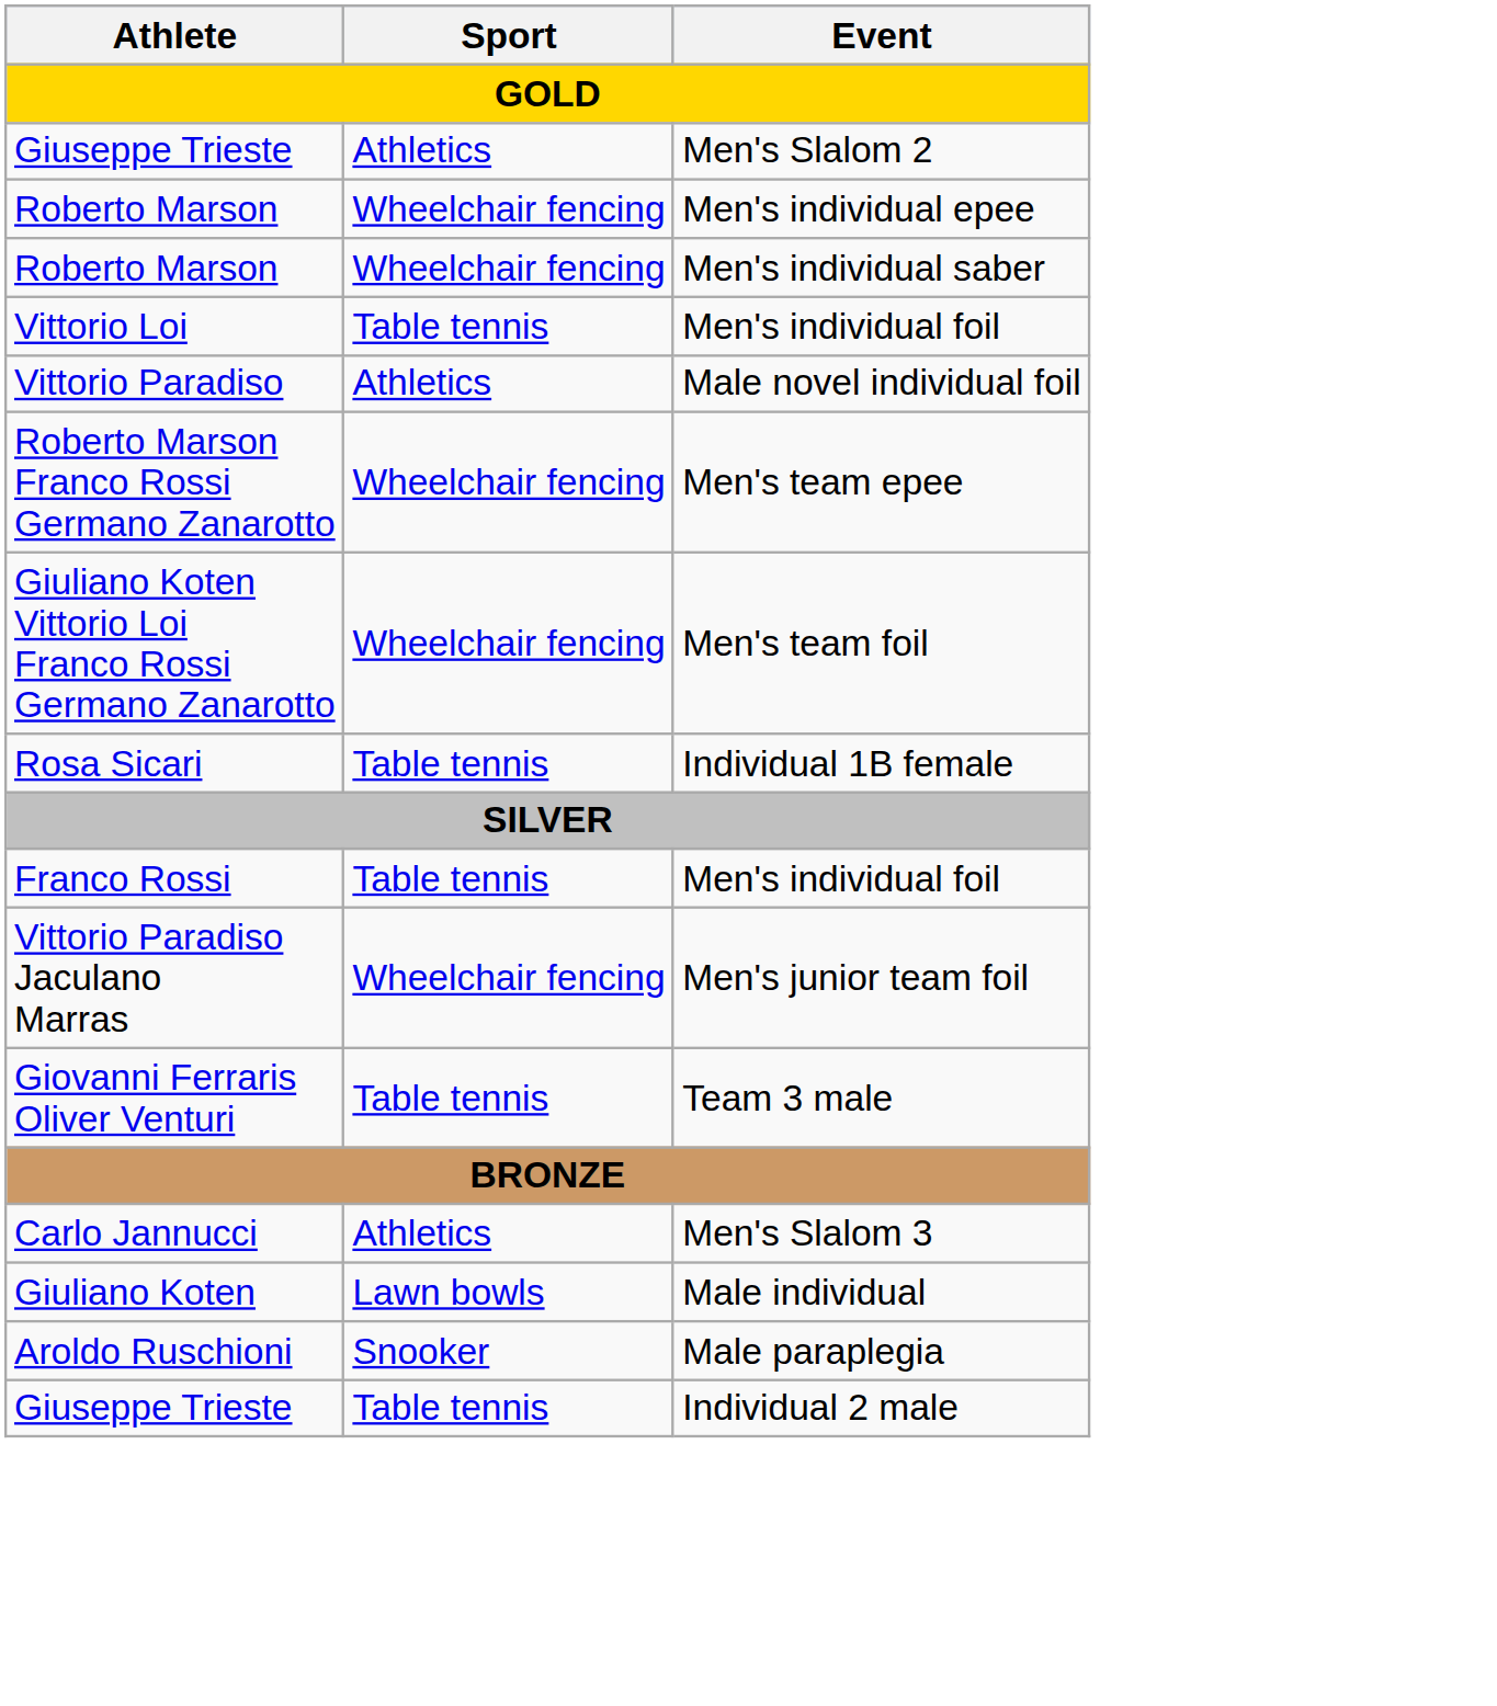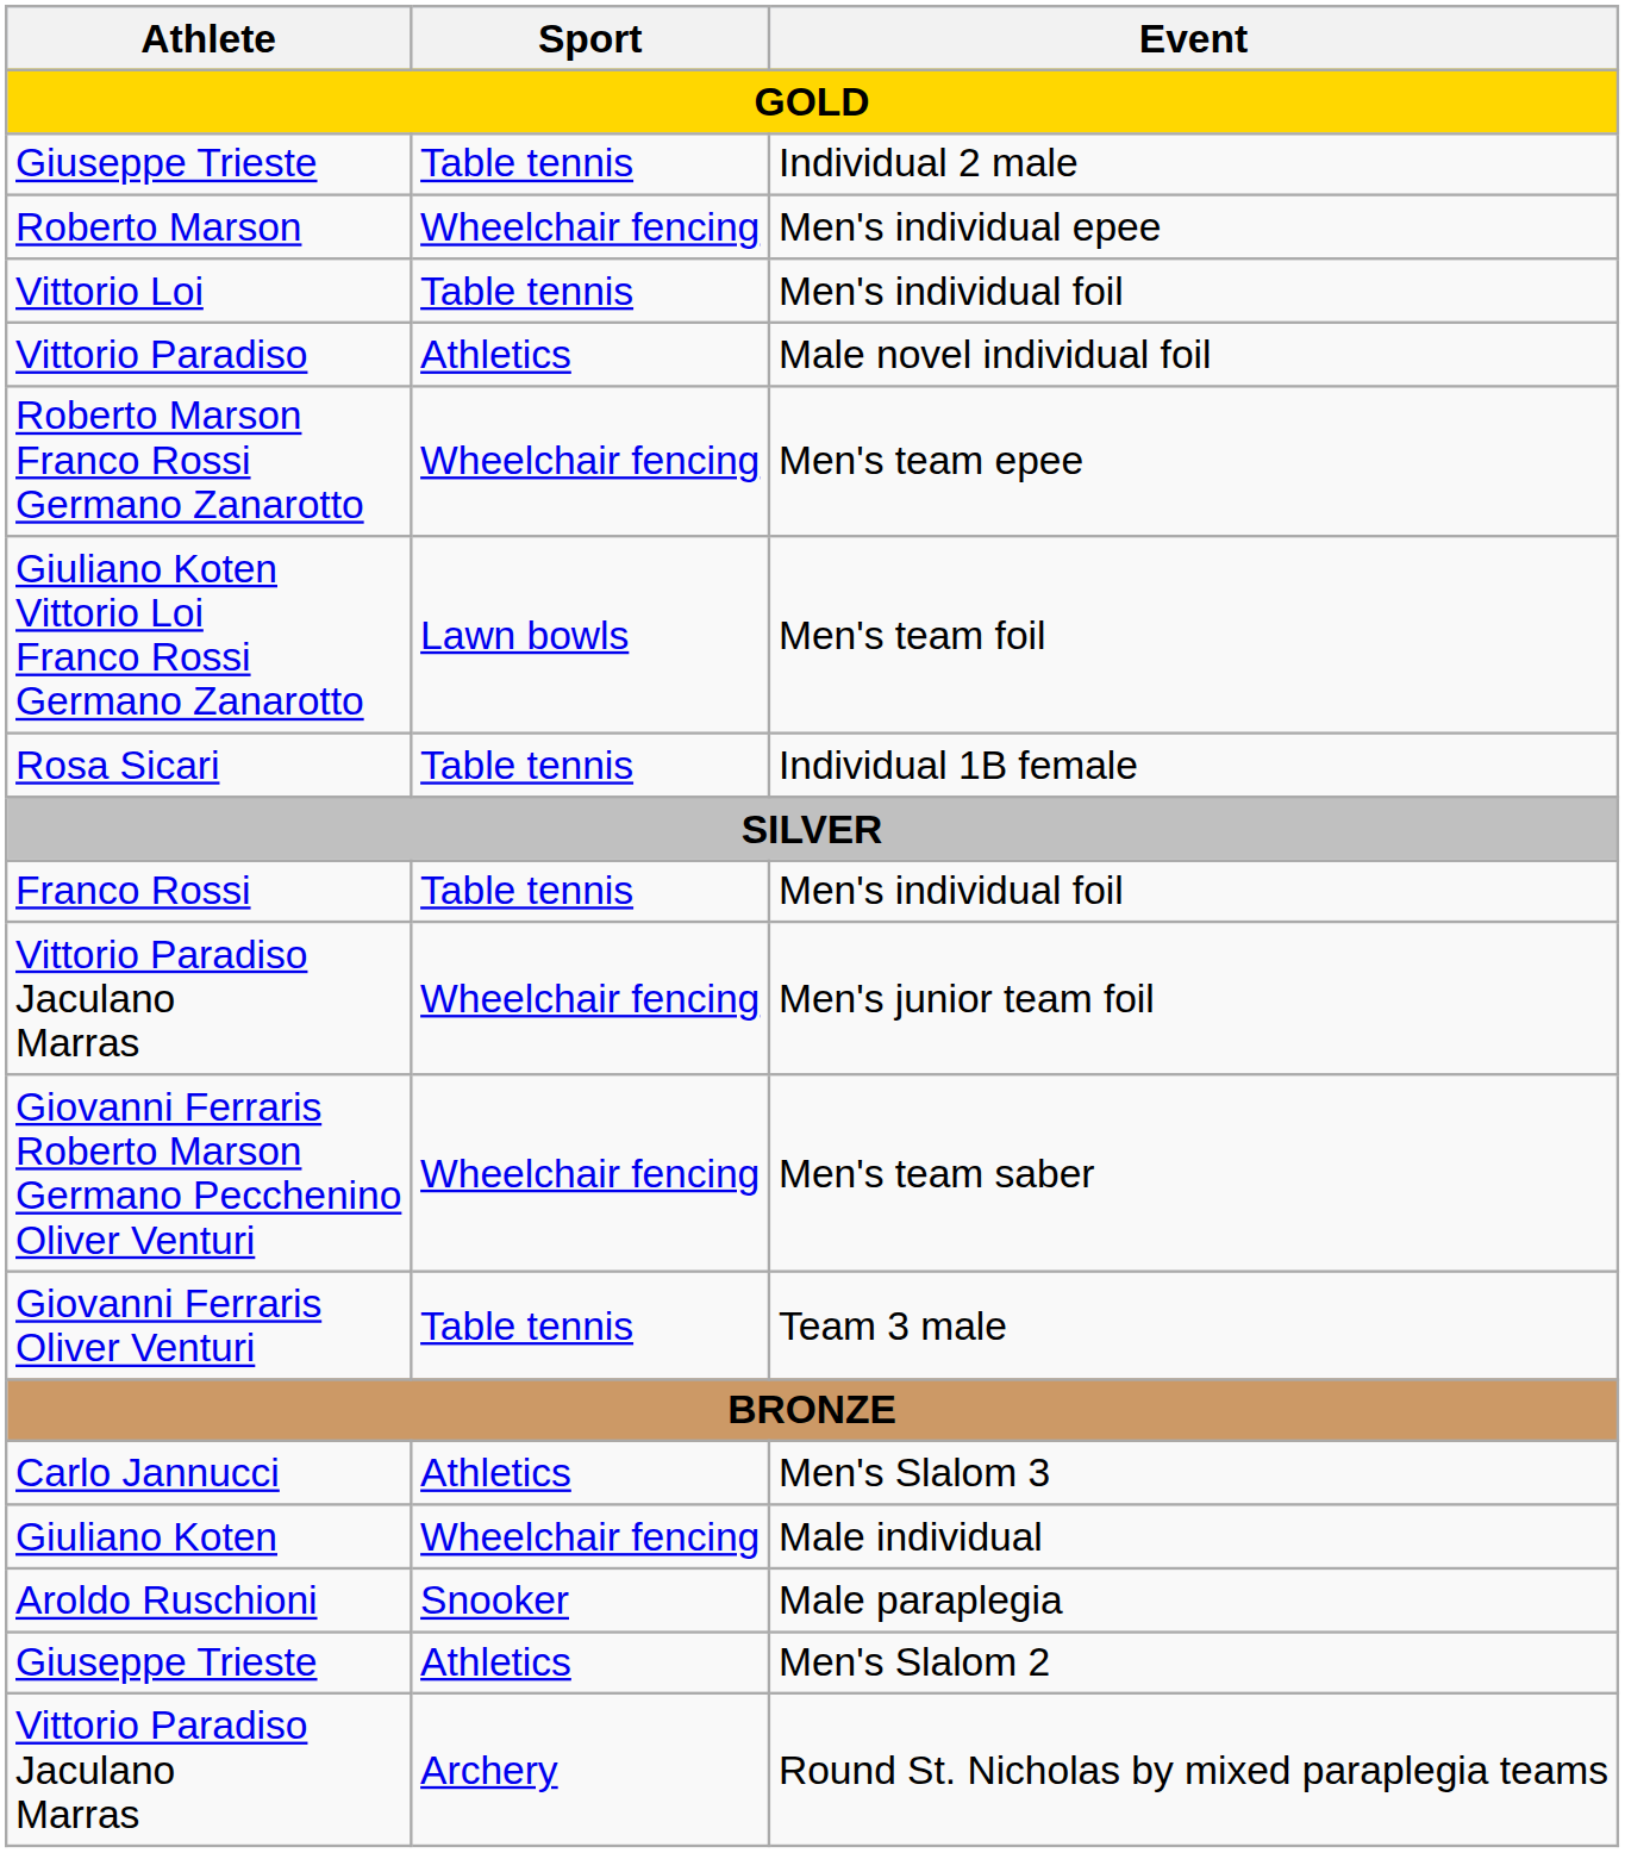rows swapped: Men's Slalom 2 <-> Individual 2 male
- row: Roberto Marson | Wheelchair fencing | Men's individual saber
Men's team foil | Sport: Wheelchair fencing -> Lawn bowls
+ row: Giovanni Ferraris Roberto Marson Germano Pecchenino Oliver Venturi | Wheelchair fencing | Men's team saber
Male individual | Sport: Lawn bowls -> Wheelchair fencing
+ row: Vittorio Paradiso Jaculano Marras | Archery | Round St. Nicholas by mixed paraplegia teams
